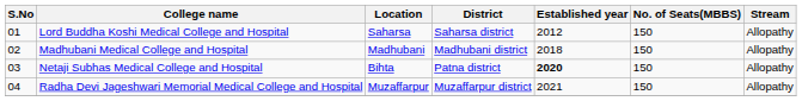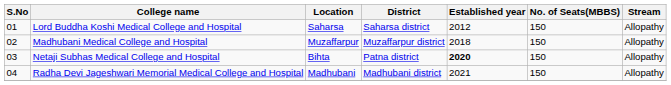Madhubani Medical College and Hospital | Location: Madhubani -> Muzaffarpur
Madhubani Medical College and Hospital | District: Madhubani district -> Muzaffarpur district
Radha Devi Jageshwari Memorial Medical College and Hospital | Location: Muzaffarpur -> Madhubani
Radha Devi Jageshwari Memorial Medical College and Hospital | District: Muzaffarpur district -> Madhubani district
